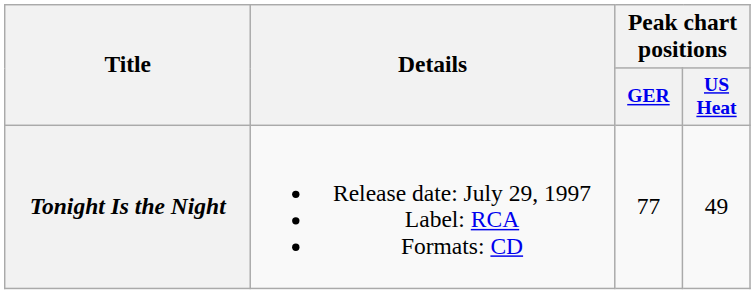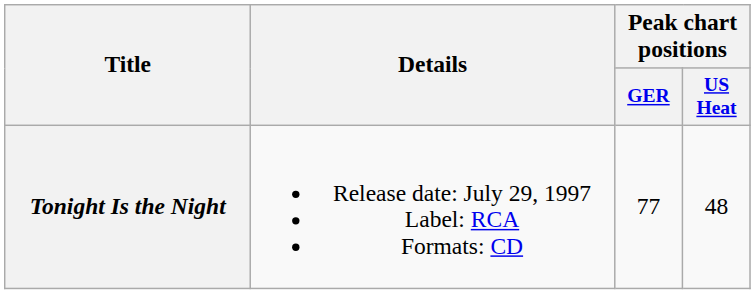Tonight Is the Night | Peak chart positions / US Heat: 49 -> 48
